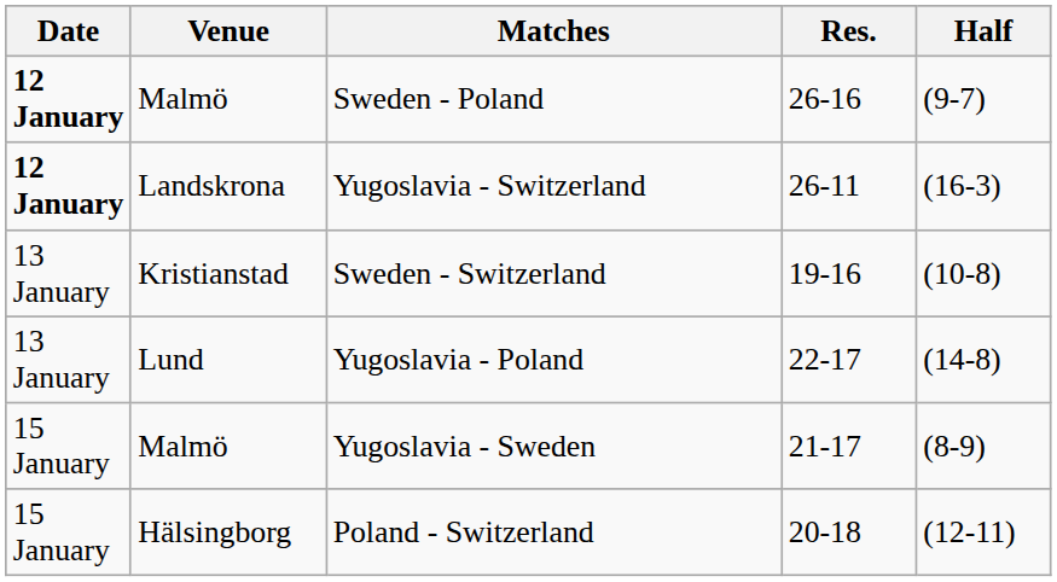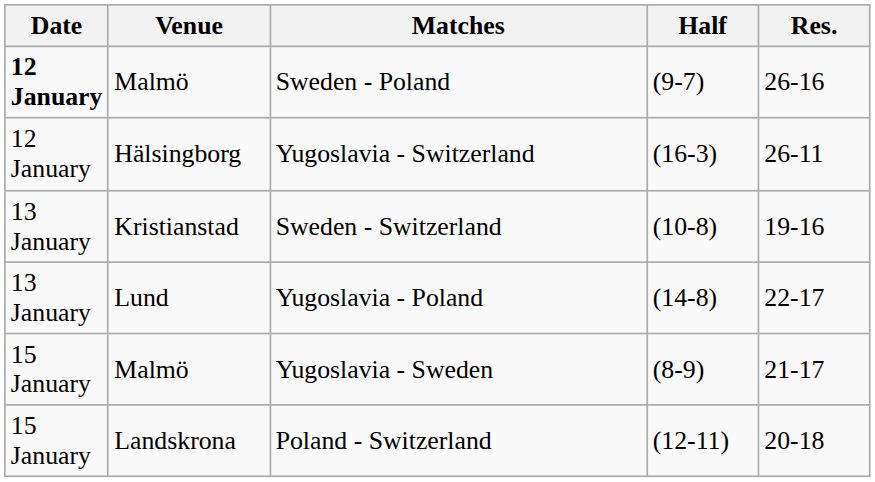columns swapped: Res. <-> Half
Yugoslavia - Switzerland | Date: bold -> normal
Yugoslavia - Switzerland | Venue: Landskrona -> Hälsingborg
Poland - Switzerland | Venue: Hälsingborg -> Landskrona
